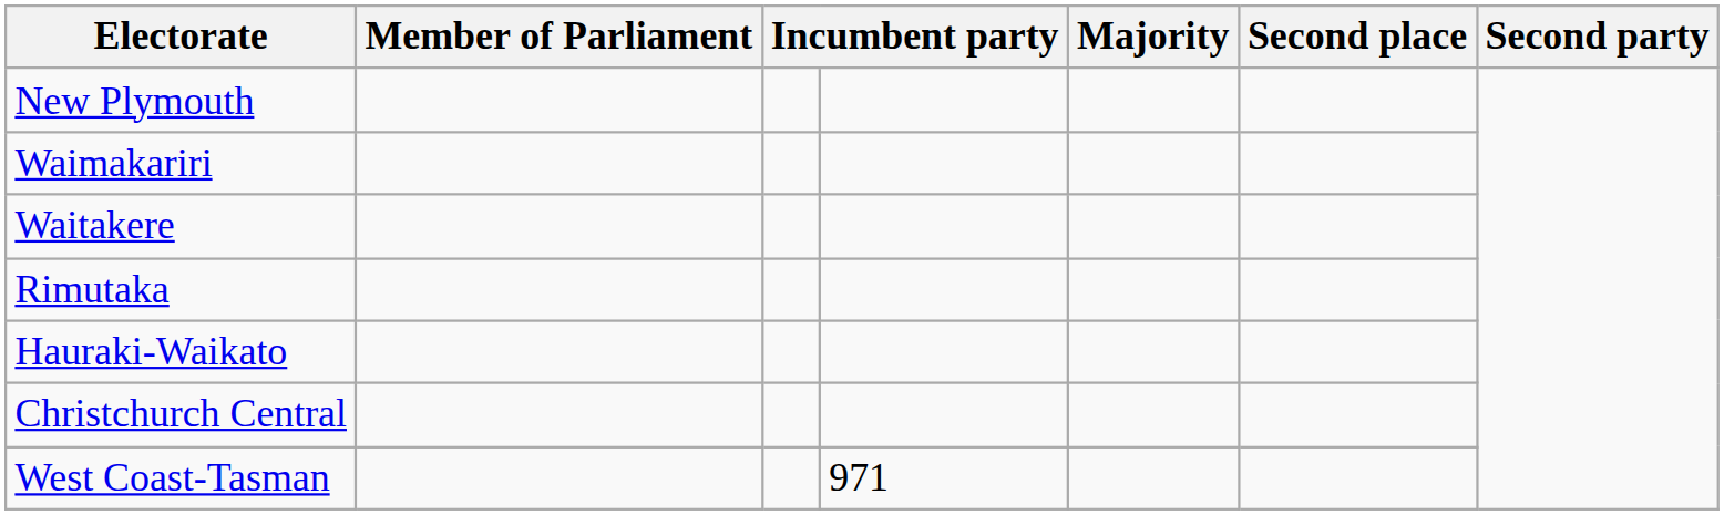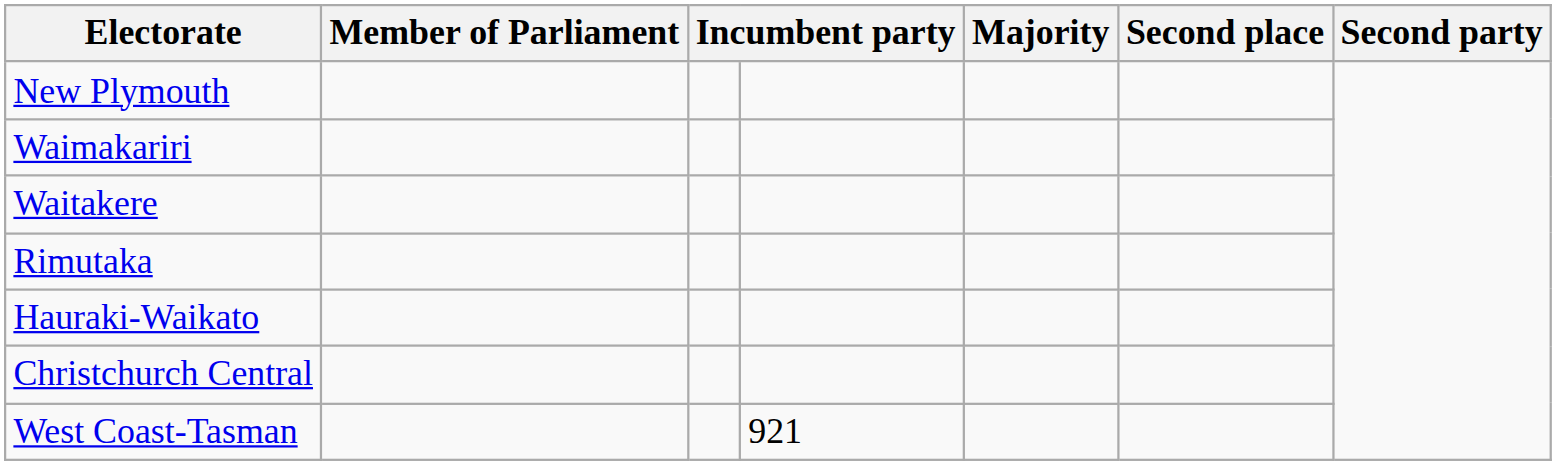West Coast-Tasman | column 4: 971 -> 921
